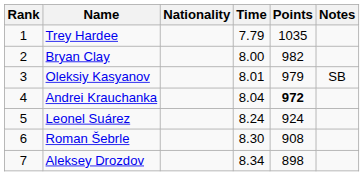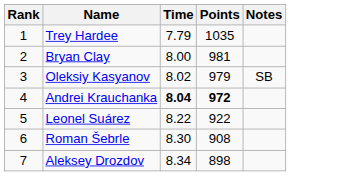- column: Nationality
Bryan Clay | Points: 982 -> 981
Oleksiy Kasyanov | Time: 8.01 -> 8.02
Andrei Krauchanka | Time: normal -> bold
Leonel Suárez | Time: 8.24 -> 8.22
Leonel Suárez | Points: 924 -> 922
